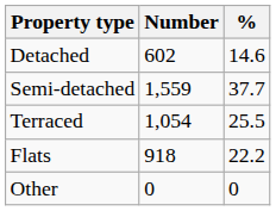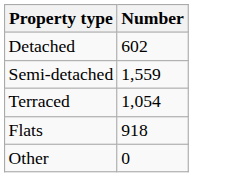- column: % | 14.6 | 37.7 | 25.5 | 22.2 | 0
